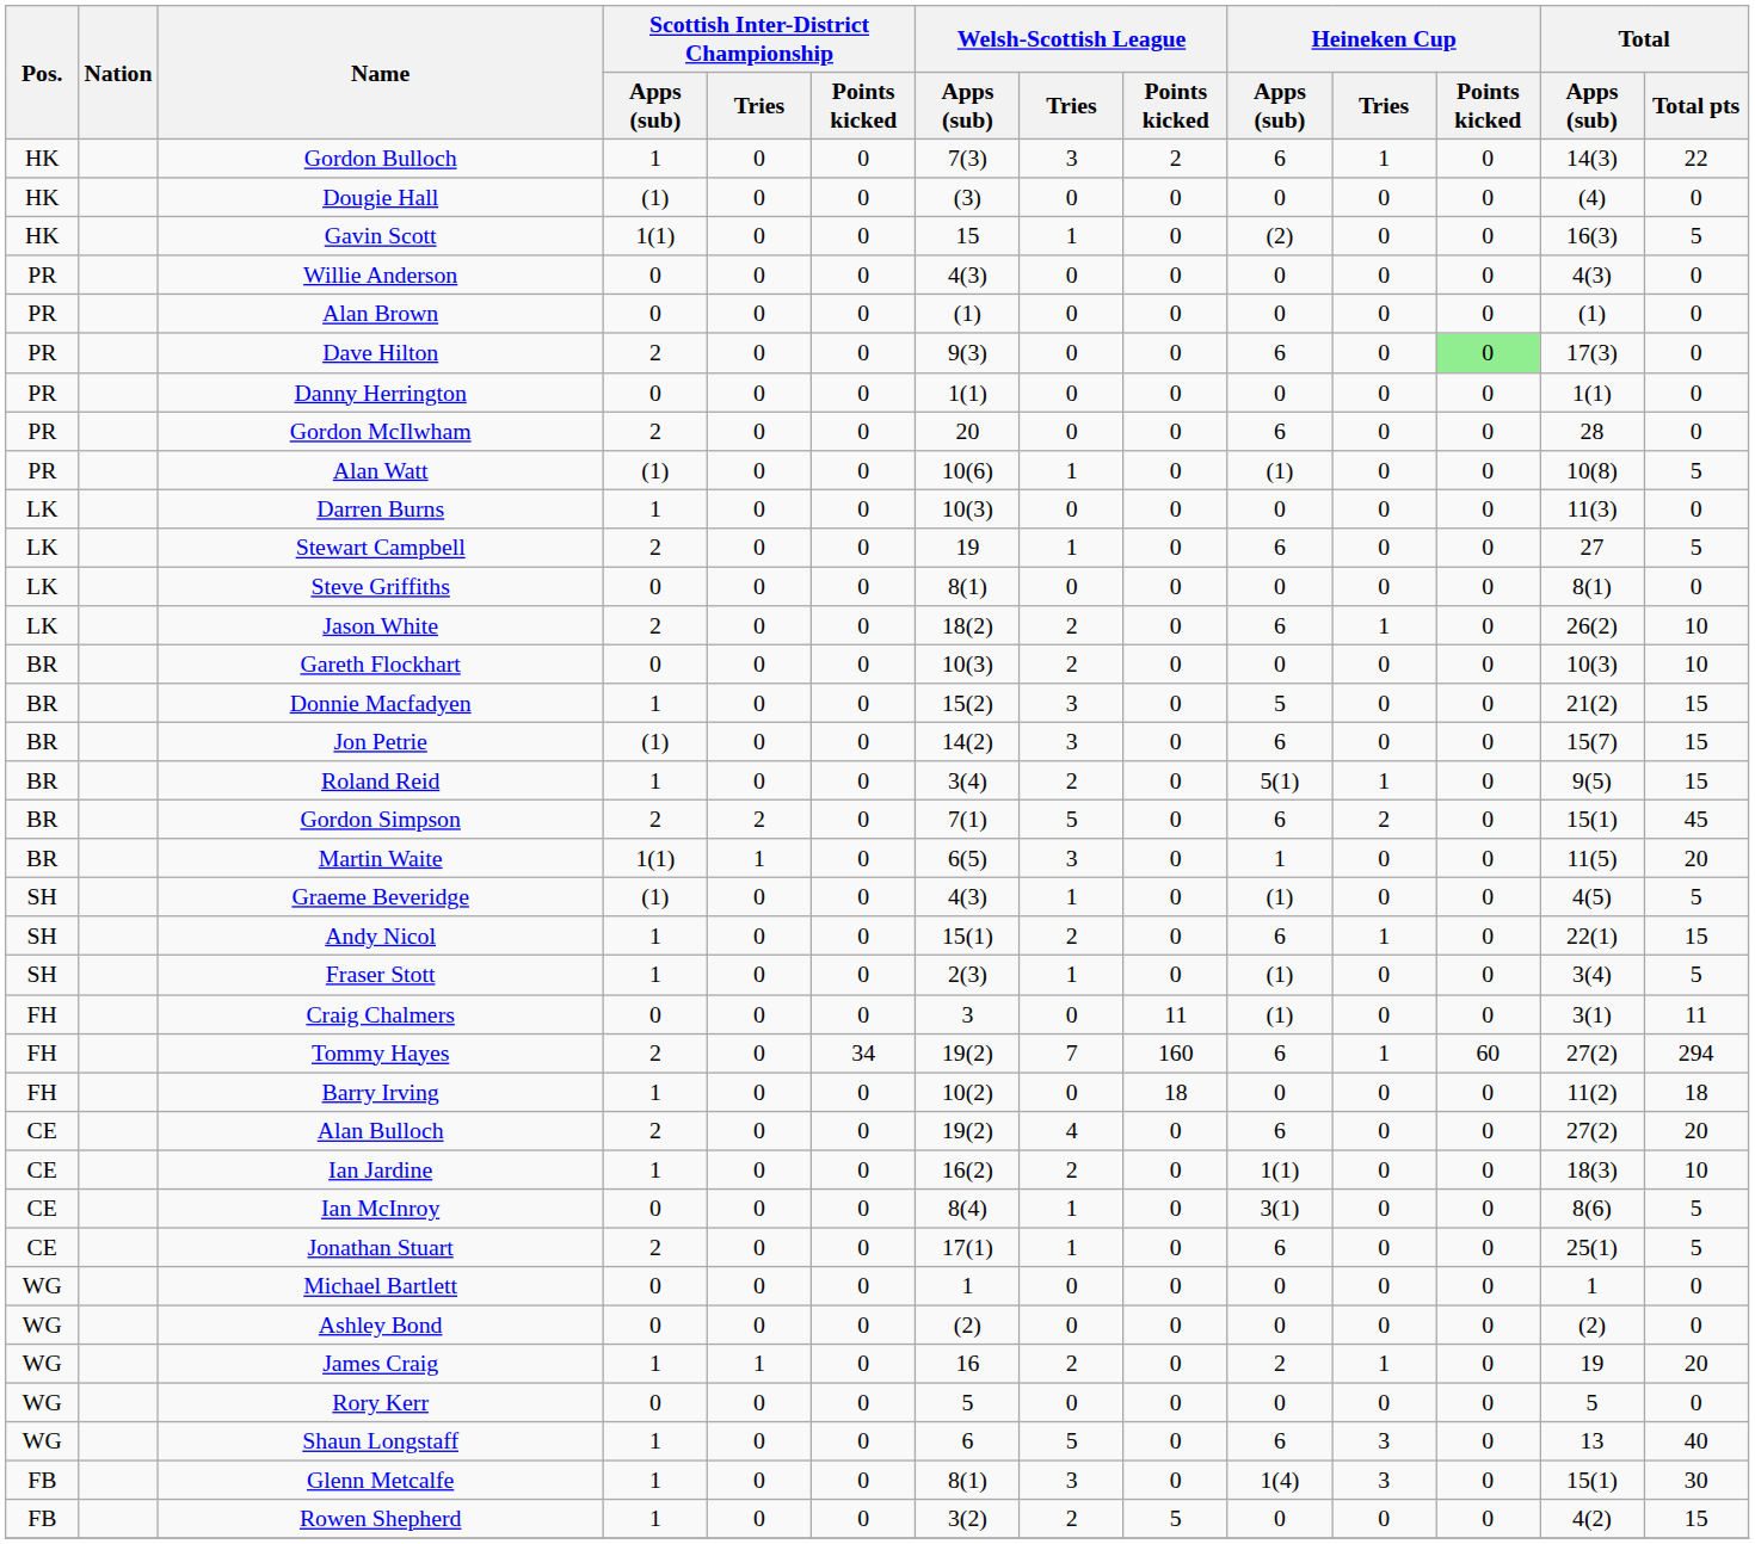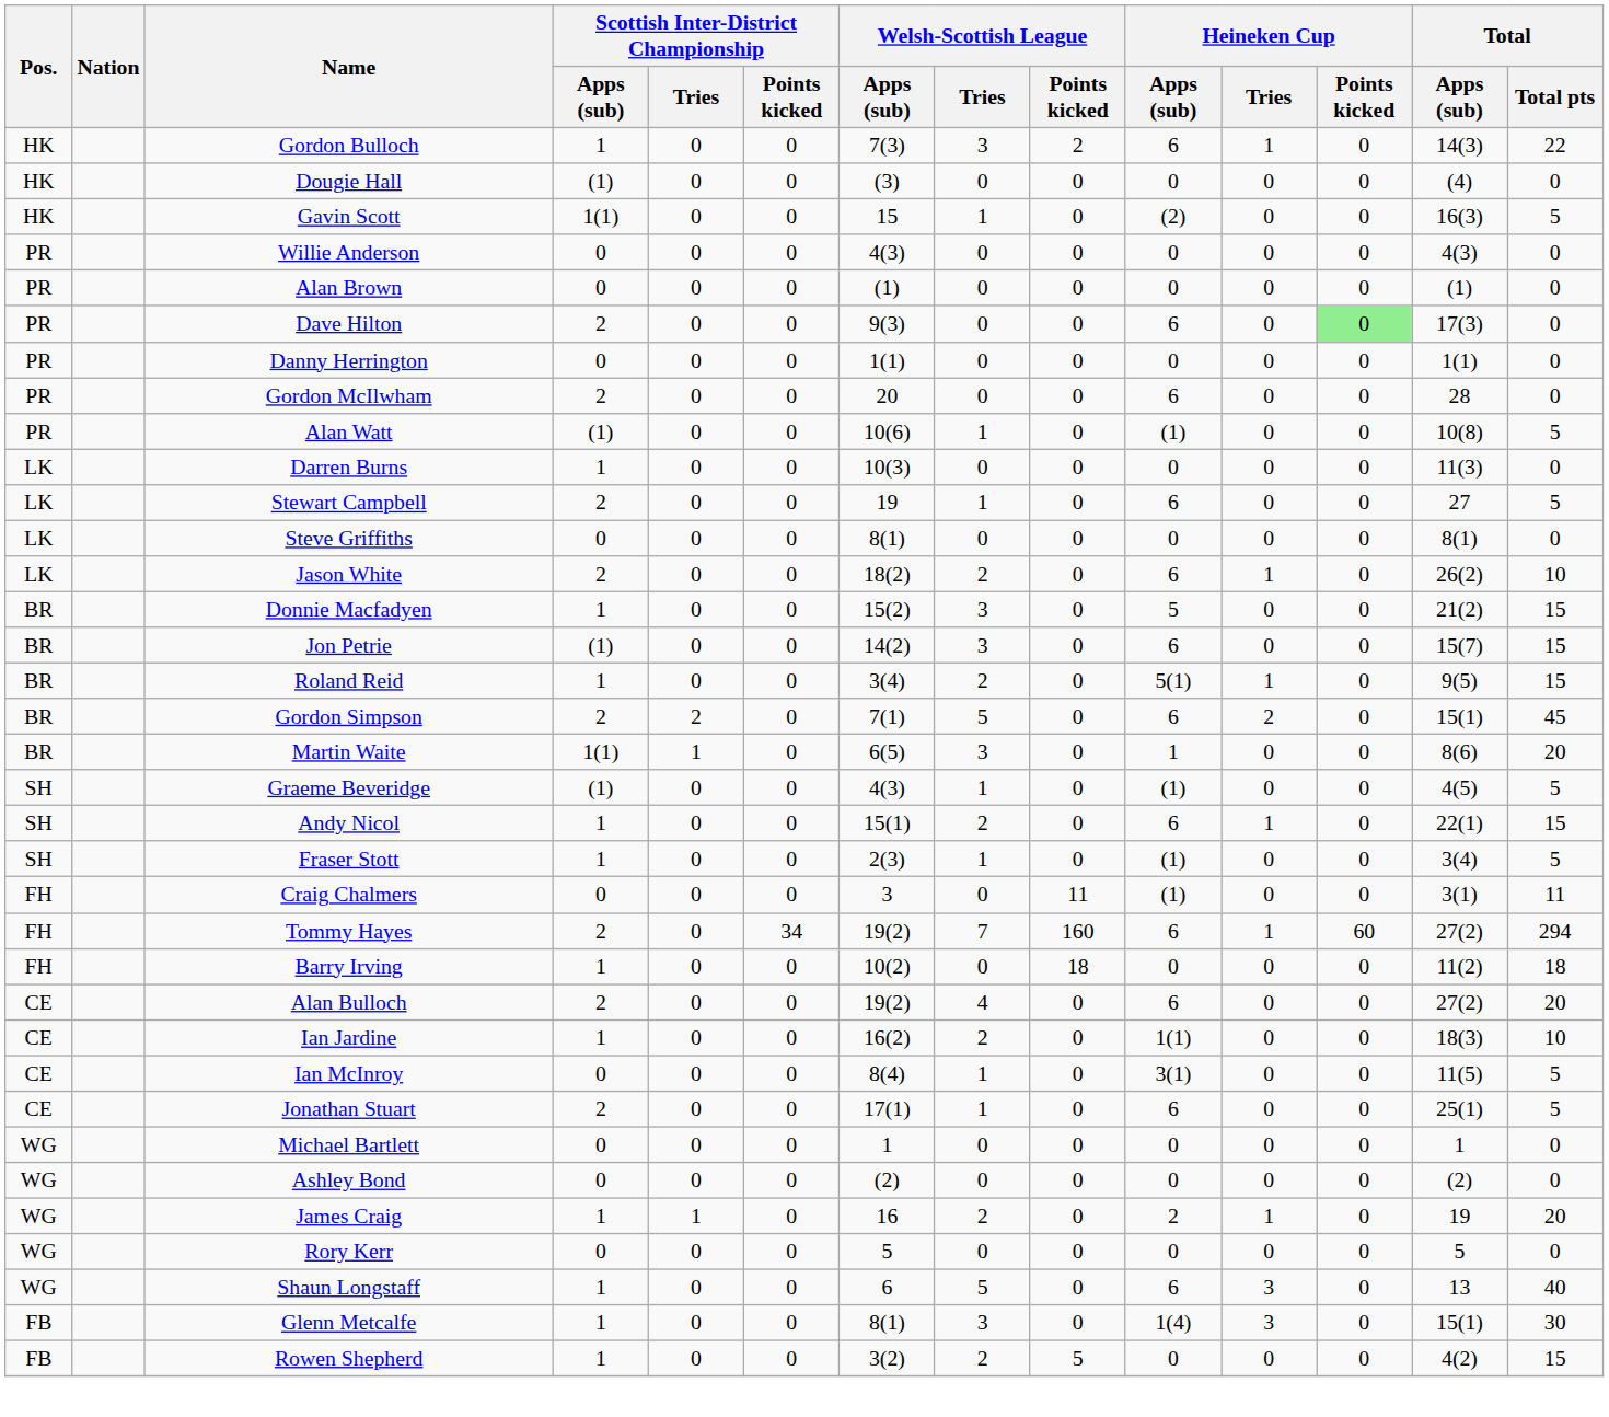- row: BR | Gareth Flockhart | 0 | 0 | 0 | 10(3) | 2 | 0 | 0 | 0 | 0 | 10(3) | 10
Martin Waite | Total / Apps (sub): 11(5) -> 8(6)
Ian McInroy | Total / Apps (sub): 8(6) -> 11(5)
